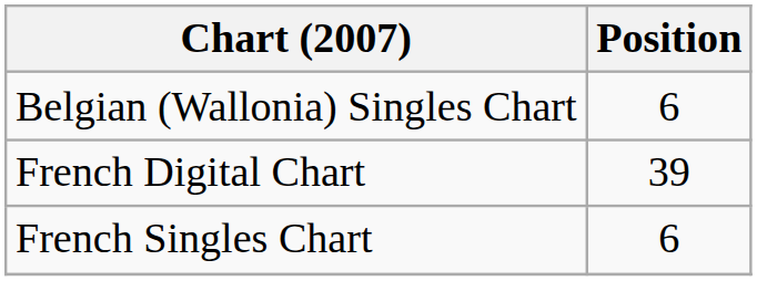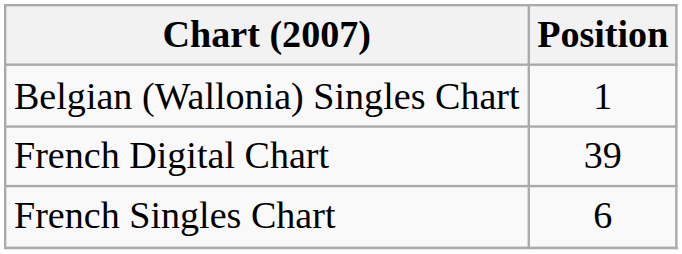Belgian (Wallonia) Singles Chart | Position: 6 -> 1
